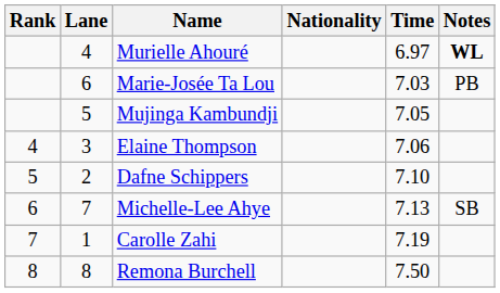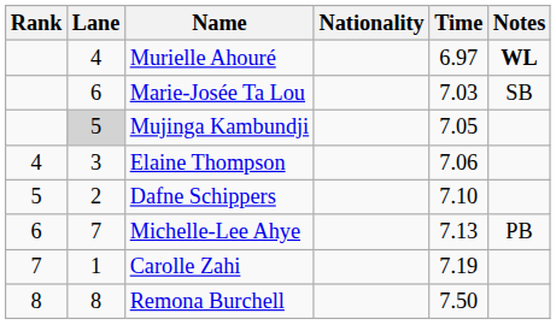Marie-Josée Ta Lou | Notes: PB -> SB
Mujinga Kambundji | Lane: no background -> lightgrey background
Michelle-Lee Ahye | Notes: SB -> PB
